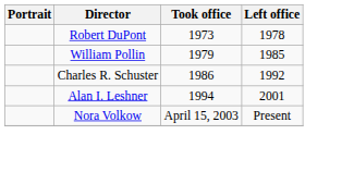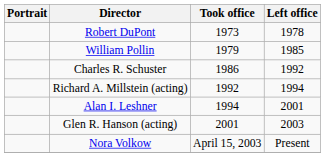+ row: Richard A. Millstein (acting) | 1992 | 1994
+ row: Glen R. Hanson (acting) | 2001 | 2003
